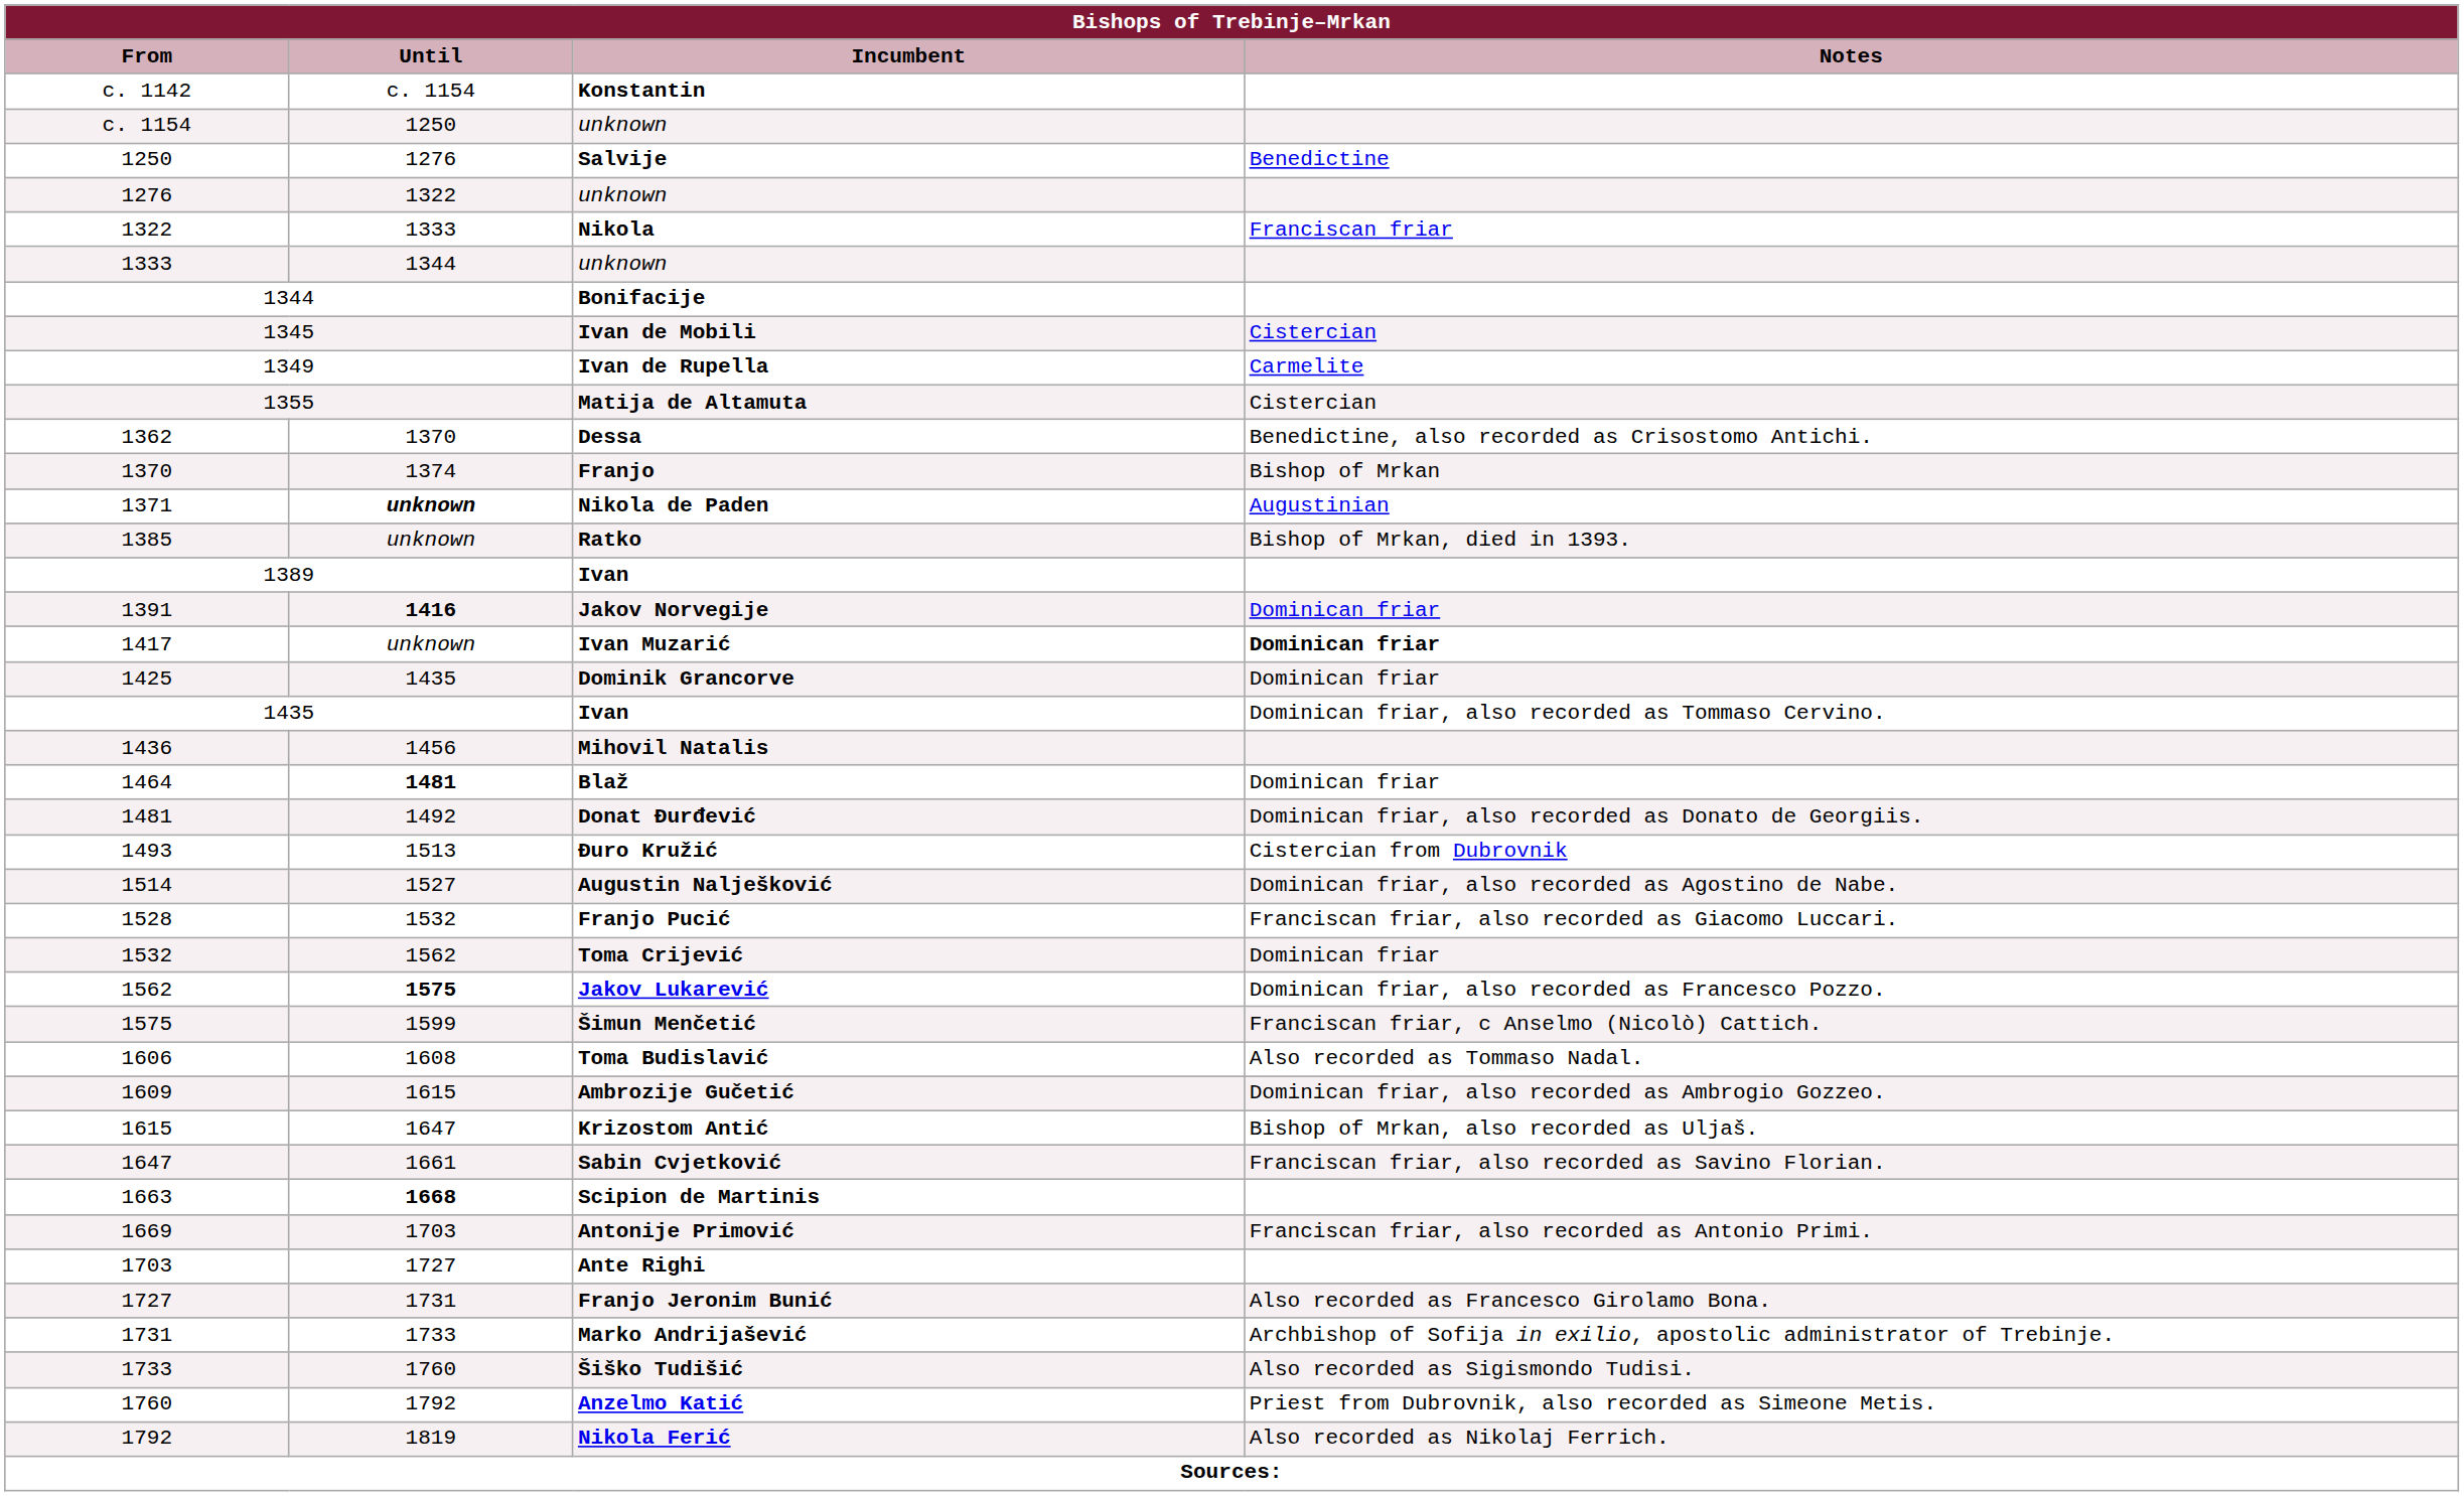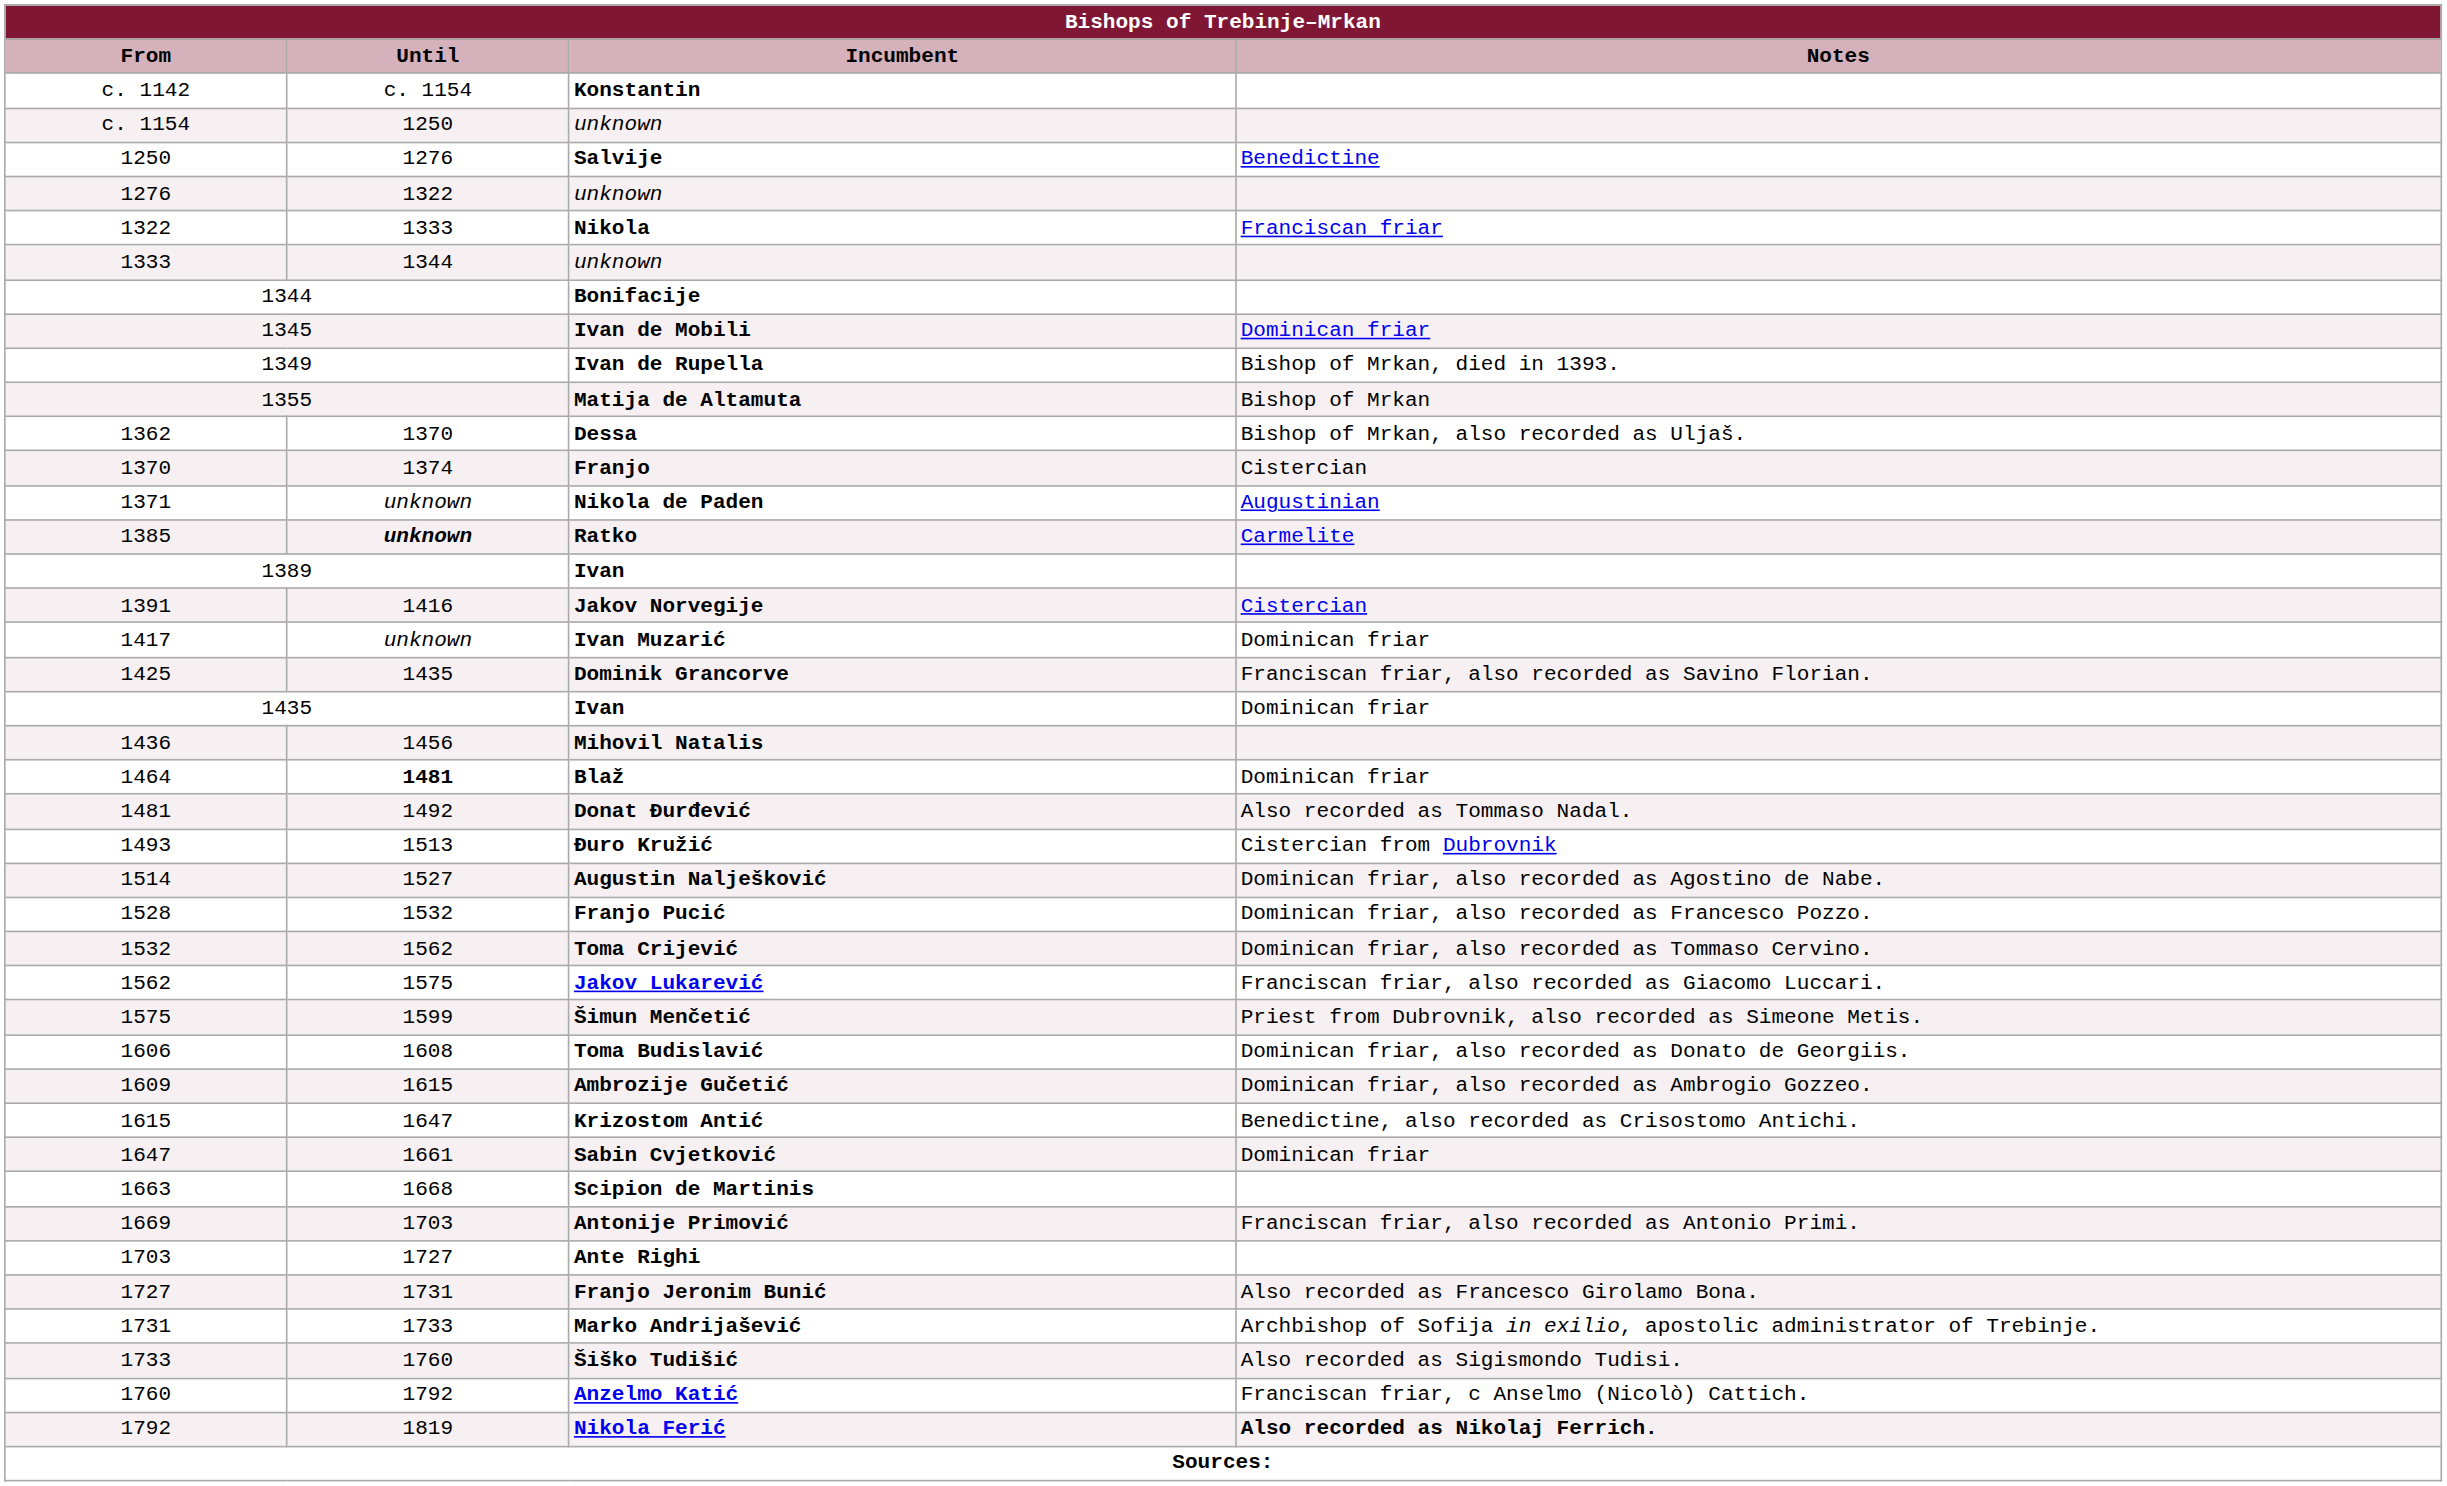Ivan de Mobili | Bishops of Trebinje–Mrkan / Notes: Cistercian -> Dominican friar
Ivan de Rupella | Bishops of Trebinje–Mrkan / Notes: Carmelite -> Bishop of Mrkan, died in 1393.
Matija de Altamuta | Bishops of Trebinje–Mrkan / Notes: Cistercian -> Bishop of Mrkan
Dessa | Bishops of Trebinje–Mrkan / Notes: Benedictine, also recorded as Crisostomo Antichi. -> Bishop of Mrkan, also recorded as Uljaš.
Franjo | Bishops of Trebinje–Mrkan / Notes: Bishop of Mrkan -> Cistercian
Nikola de Paden | Bishops of Trebinje–Mrkan / Until: bold -> normal
Ratko | Bishops of Trebinje–Mrkan / Until: normal -> bold
Ratko | Bishops of Trebinje–Mrkan / Notes: Bishop of Mrkan, died in 1393. -> Carmelite
Jakov Norvegije | Bishops of Trebinje–Mrkan / Until: bold -> normal
Jakov Norvegije | Bishops of Trebinje–Mrkan / Notes: Dominican friar -> Cistercian
Ivan Muzarić | Bishops of Trebinje–Mrkan / Notes: bold -> normal
Dominik Grancorve | Bishops of Trebinje–Mrkan / Notes: Dominican friar -> Franciscan friar, also recorded as Savino Florian.
1435 / Ivan | Bishops of Trebinje–Mrkan / Notes: Dominican friar, also recorded as Tommaso Cervino. -> Dominican friar
Donat Đurđević | Bishops of Trebinje–Mrkan / Notes: Dominican friar, also recorded as Donato de Georgiis. -> Also recorded as Tommaso Nadal.
Franjo Pucić | Bishops of Trebinje–Mrkan / Notes: Franciscan friar, also recorded as Giacomo Luccari. -> Dominican friar, also recorded as Francesco Pozzo.
Toma Crijević | Bishops of Trebinje–Mrkan / Notes: Dominican friar -> Dominican friar, also recorded as Tommaso Cervino.
Jakov Lukarević | Bishops of Trebinje–Mrkan / Until: bold -> normal
Jakov Lukarević | Bishops of Trebinje–Mrkan / Notes: Dominican friar, also recorded as Francesco Pozzo. -> Franciscan friar, also recorded as Giacomo Luccari.
Šimun Menčetić | Bishops of Trebinje–Mrkan / Notes: Franciscan friar, c Anselmo (Nicolò) Cattich. -> Priest from Dubrovnik, also recorded as Simeone Metis.
Toma Budislavić | Bishops of Trebinje–Mrkan / Notes: Also recorded as Tommaso Nadal. -> Dominican friar, also recorded as Donato de Georgiis.
Krizostom Antić | Bishops of Trebinje–Mrkan / Notes: Bishop of Mrkan, also recorded as Uljaš. -> Benedictine, also recorded as Crisostomo Antichi.
Sabin Cvjetković | Bishops of Trebinje–Mrkan / Notes: Franciscan friar, also recorded as Savino Florian. -> Dominican friar
Scipion de Martinis | Bishops of Trebinje–Mrkan / Until: bold -> normal
Anzelmo Katić | Bishops of Trebinje–Mrkan / Notes: Priest from Dubrovnik, also recorded as Simeone Metis. -> Franciscan friar, c Anselmo (Nicolò) Cattich.
Nikola Ferić | Bishops of Trebinje–Mrkan / Notes: normal -> bold
